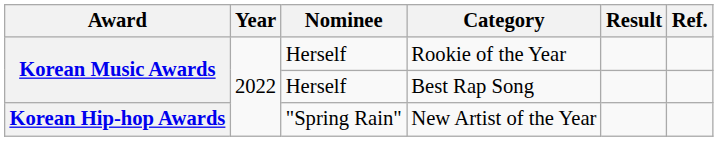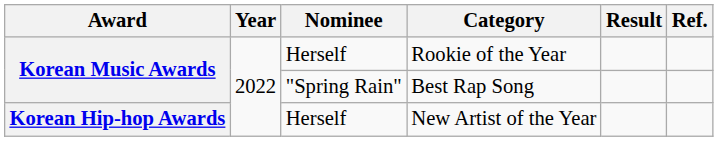Best Rap Song | Nominee: Herself -> "Spring Rain"
New Artist of the Year | Nominee: "Spring Rain" -> Herself
